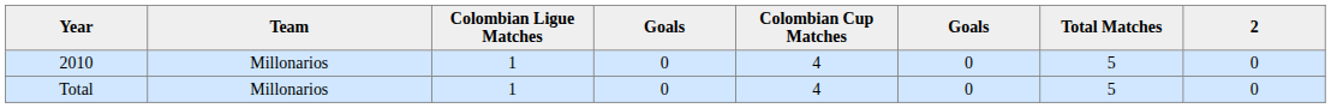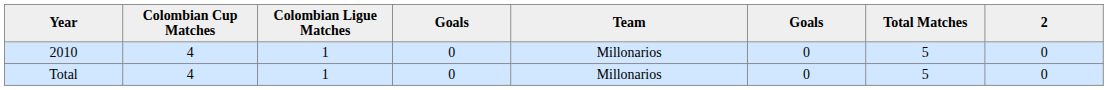columns swapped: Team <-> Colombian Cup Matches
